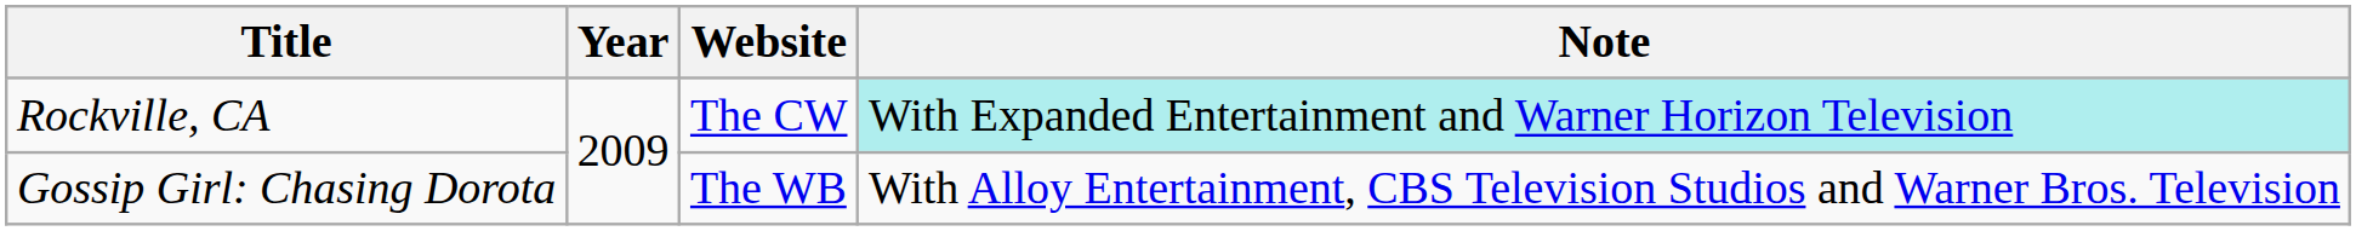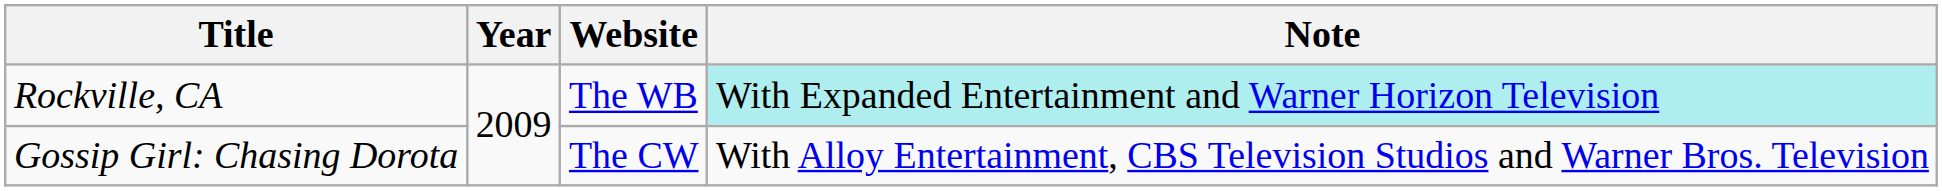Rockville, CA | Website: The CW -> The WB
Gossip Girl: Chasing Dorota | Website: The WB -> The CW
